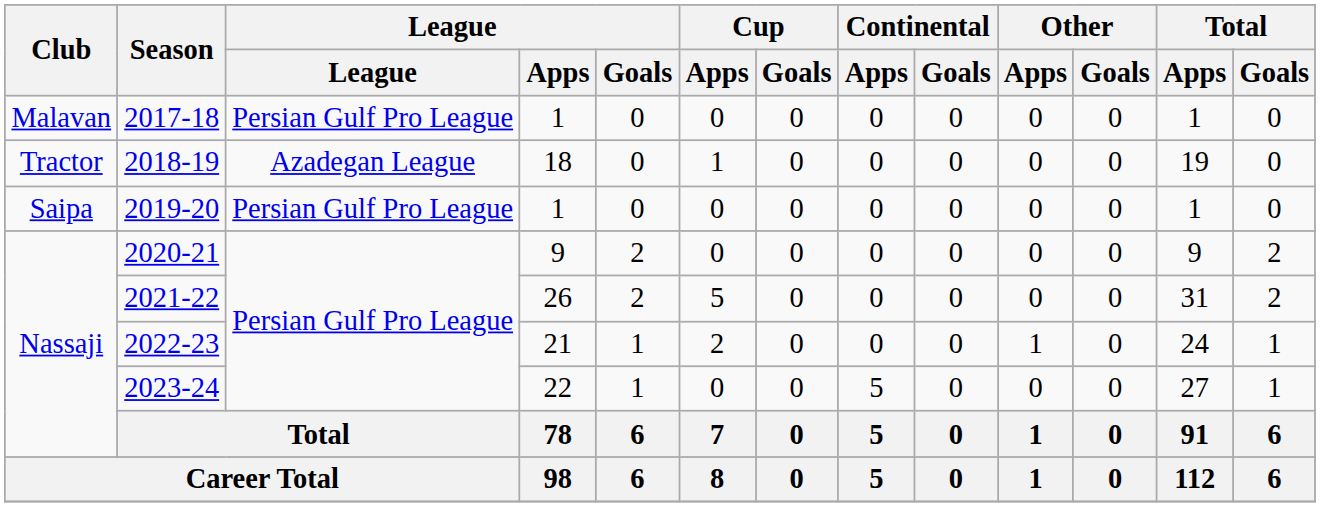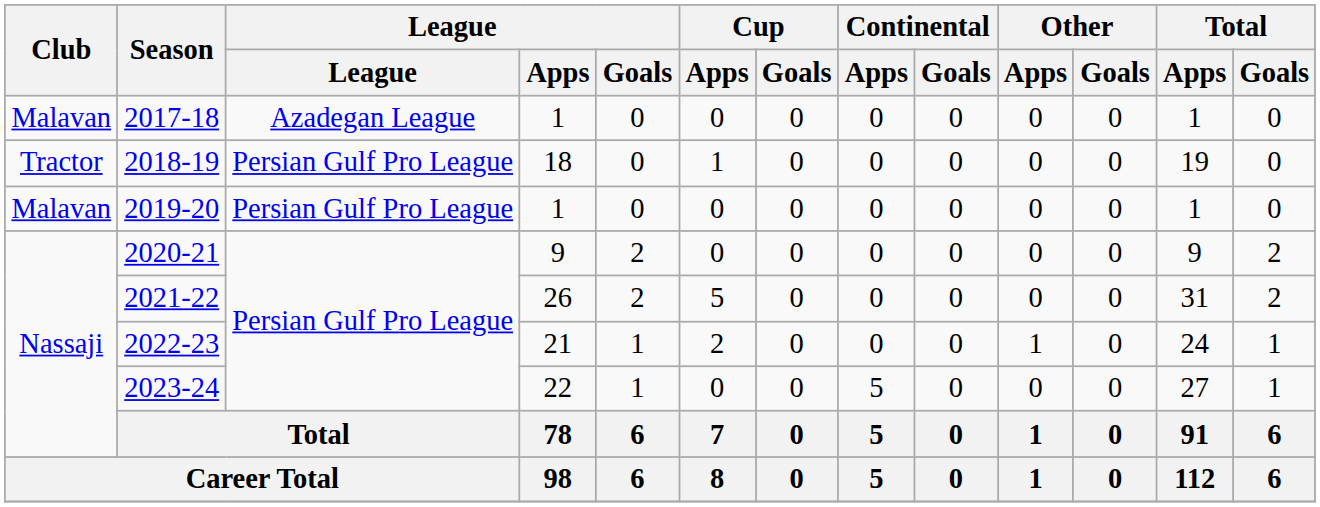2017-18 | League: Persian Gulf Pro League -> Azadegan League
2018-19 | League: Azadegan League -> Persian Gulf Pro League
2019-20 | Club: Saipa -> Malavan
